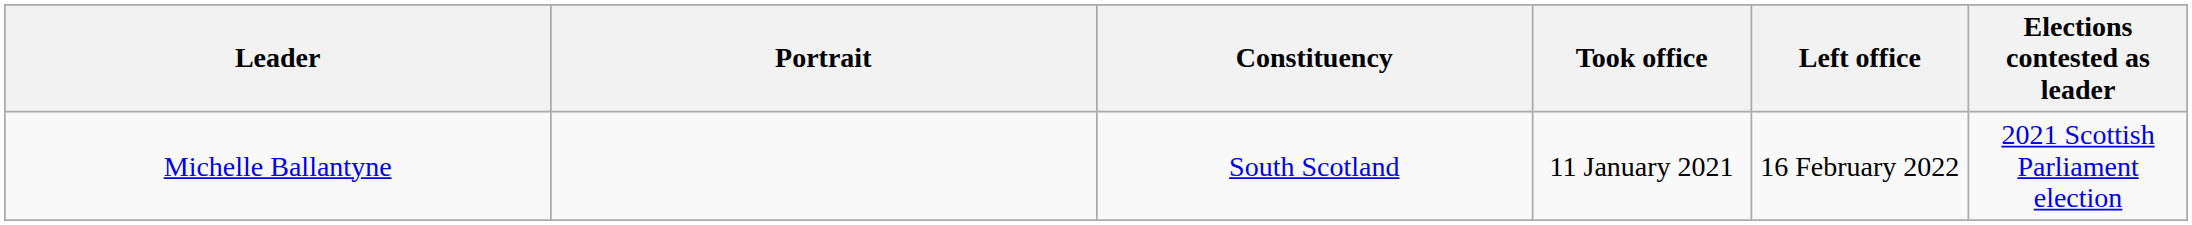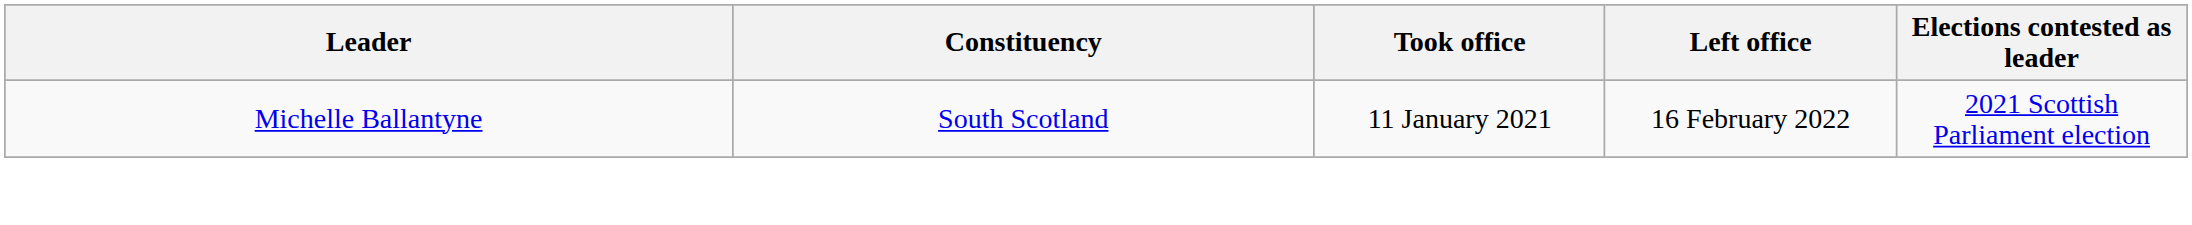- column: Portrait
